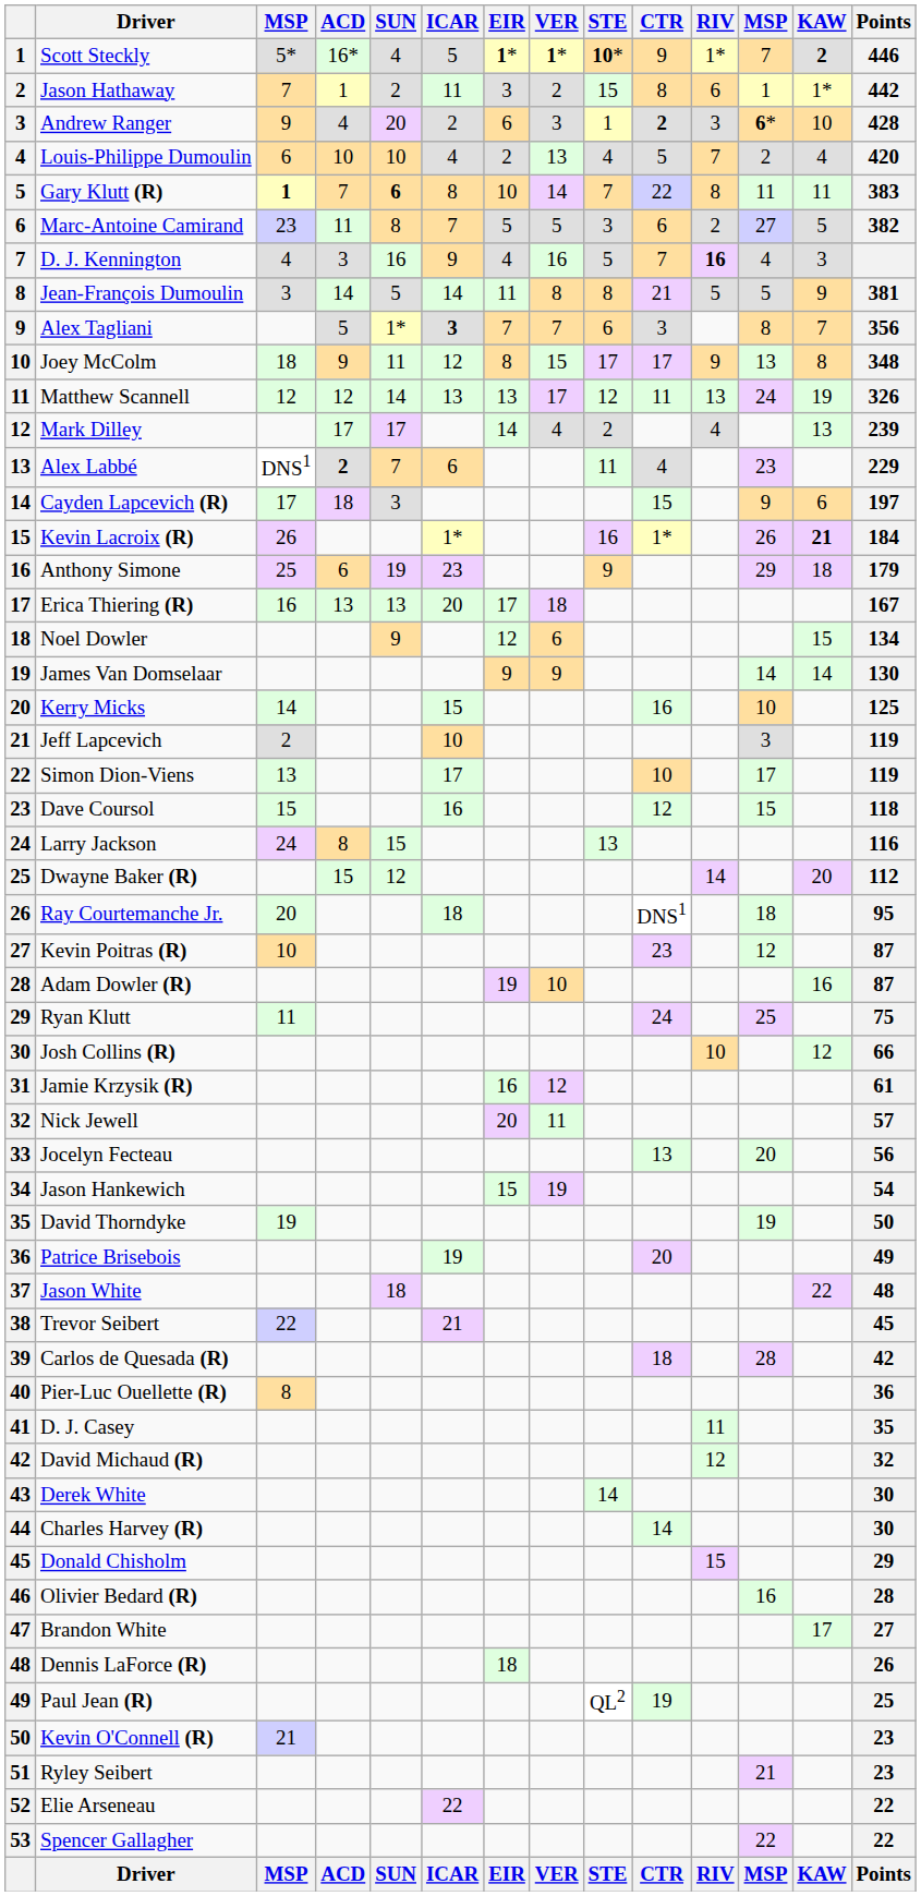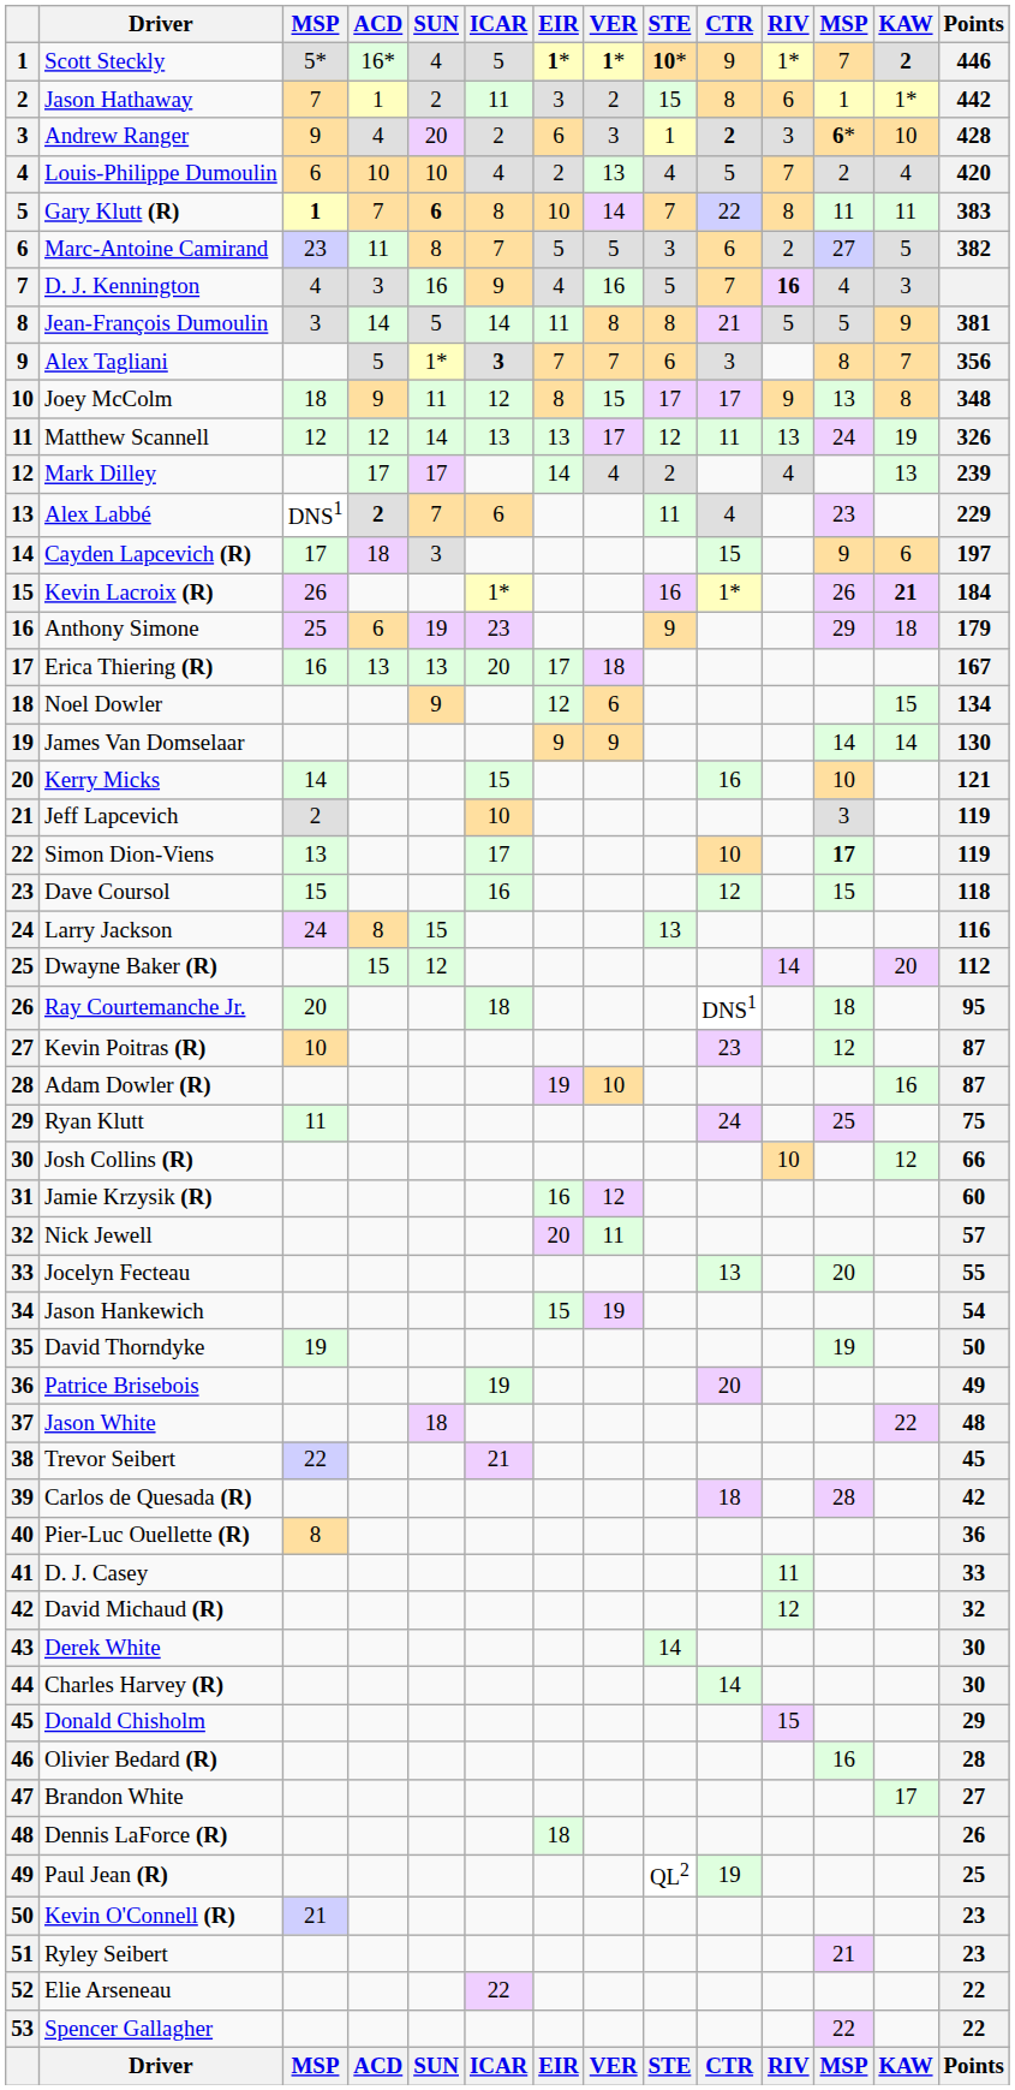Kerry Micks | Points: 125 -> 121
Simon Dion-Viens | column 12: normal -> bold
Jamie Krzysik (R) | Points: 61 -> 60
Jocelyn Fecteau | Points: 56 -> 55
D. J. Casey | Points: 35 -> 33
